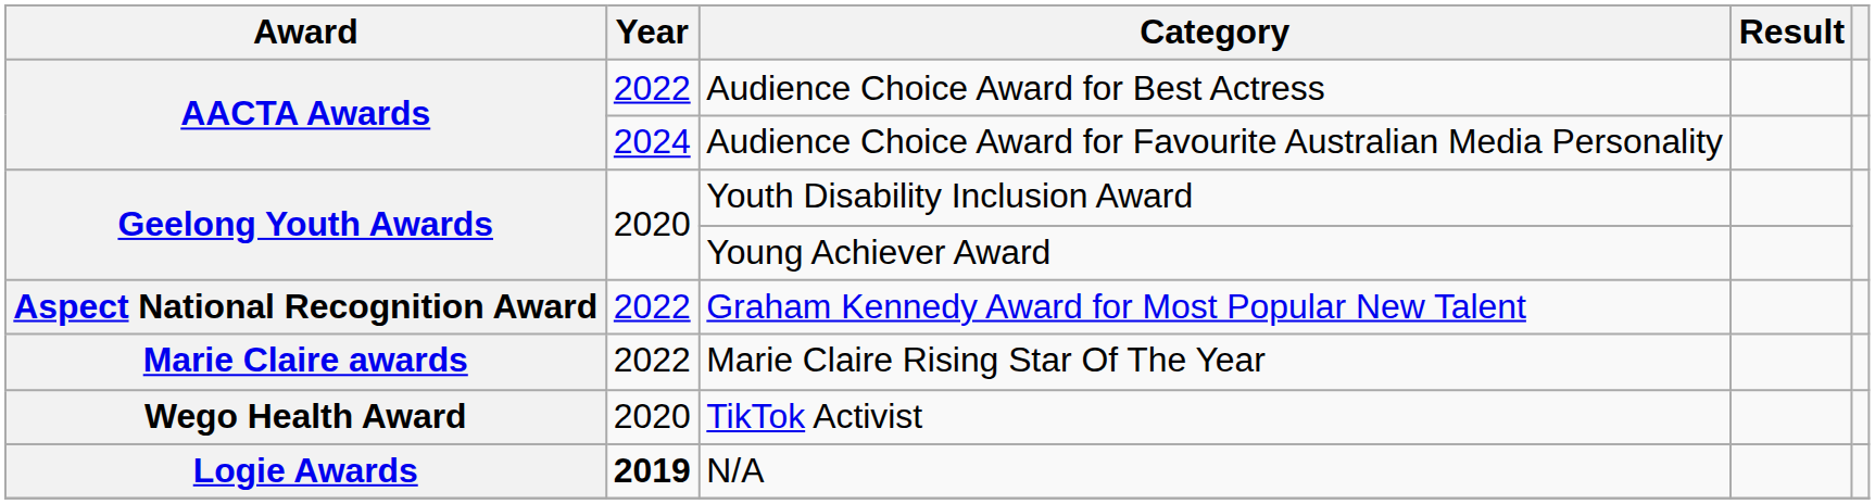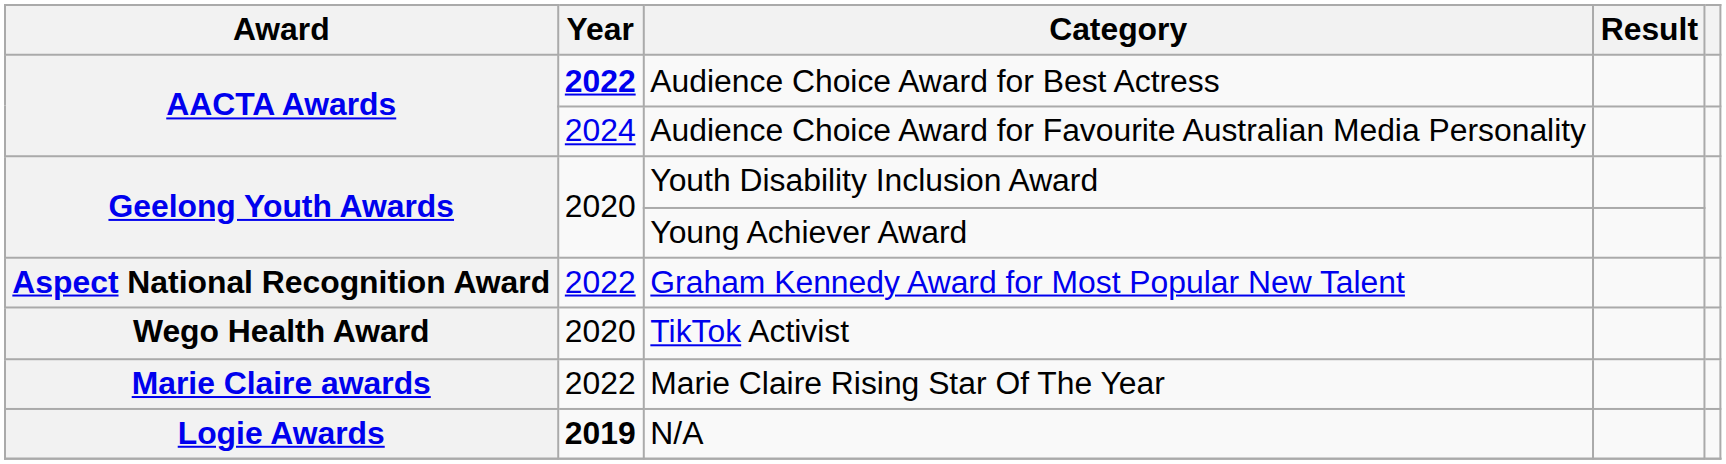Audience Choice Award for Best Actress | Year: normal -> bold
rows swapped: Marie Claire Rising Star Of The Year <-> TikTok Activist
